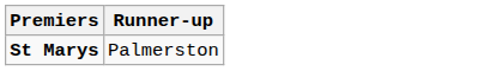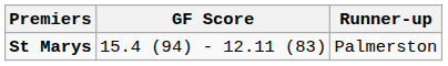+ column: GF Score | 15.4 (94) - 12.11 (83)
